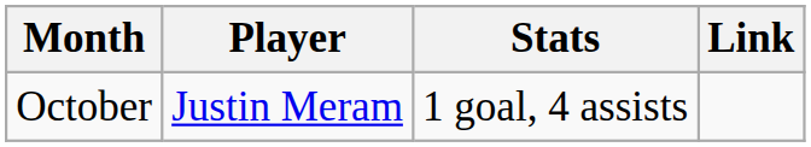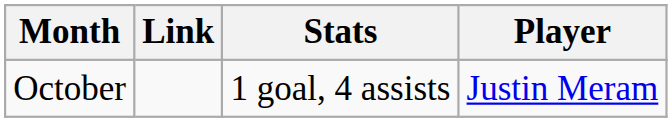columns swapped: Player <-> Link
